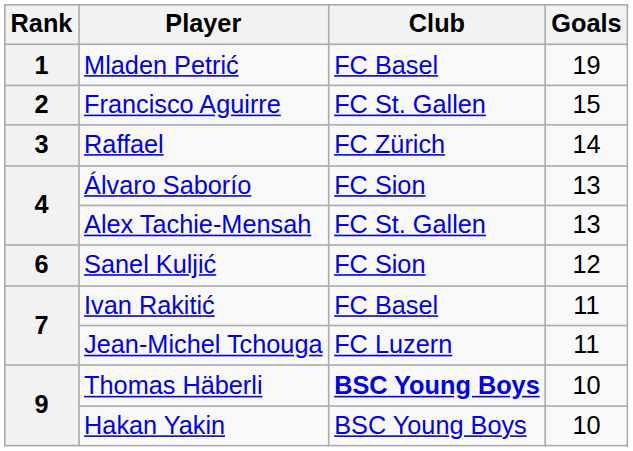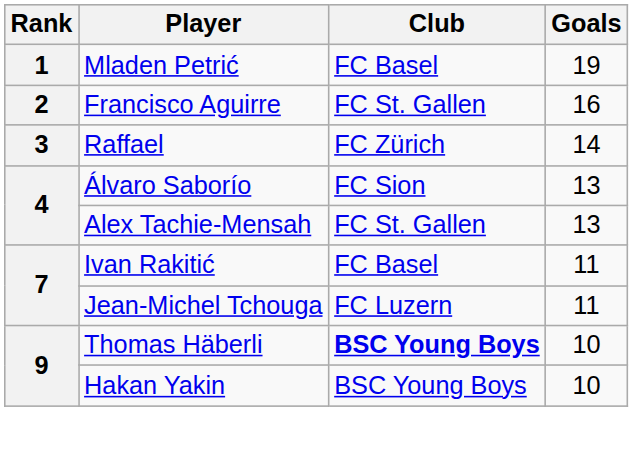Francisco Aguirre | Goals: 15 -> 16
- row: 6 | Sanel Kuljić | FC Sion | 12
